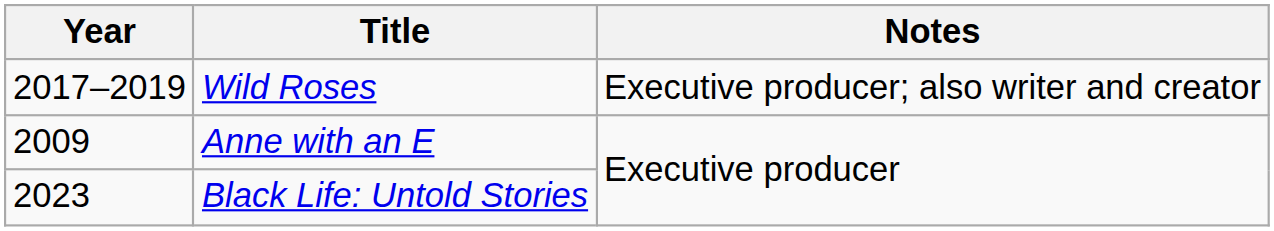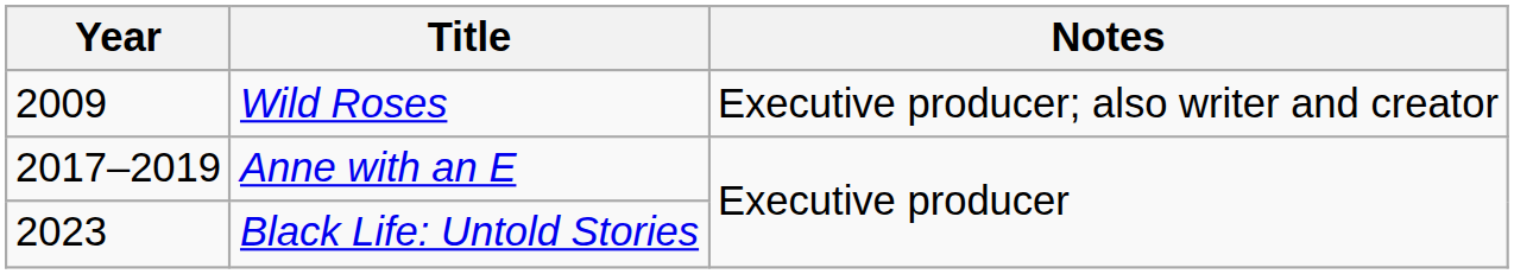Wild Roses | Year: 2017–2019 -> 2009
Anne with an E | Year: 2009 -> 2017–2019
